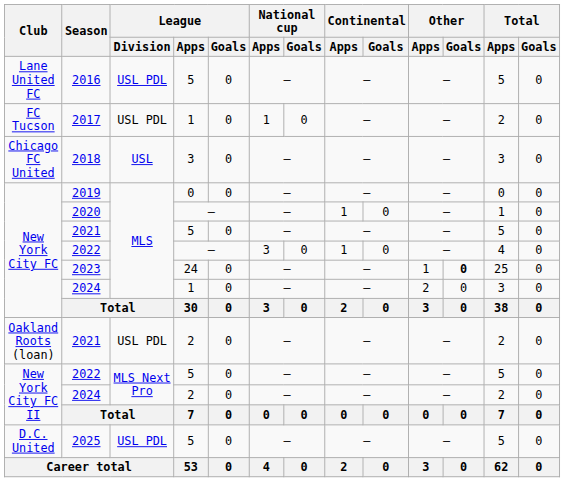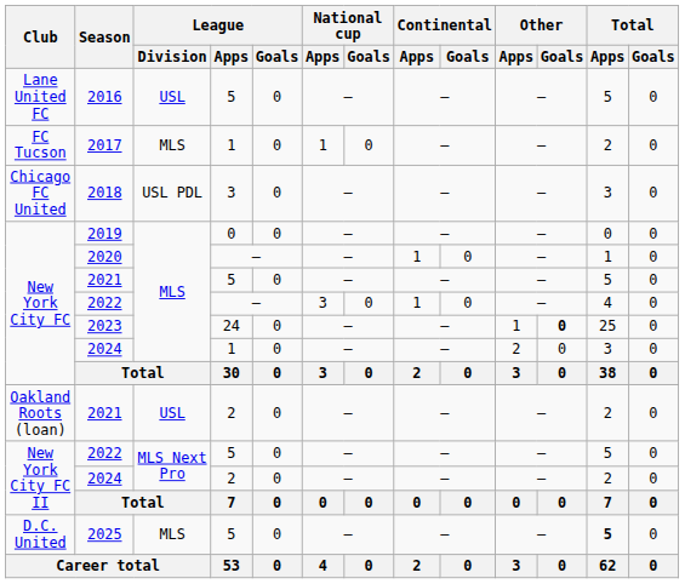2016 | League / Division: USL PDL -> USL
2017 | League / Division: USL PDL -> MLS
2018 | League / Division: USL -> USL PDL
Oakland Roots (loan) / 2021 | League / Division: USL PDL -> USL
2025 | League / Division: USL PDL -> MLS
2025 | Total / Apps: normal -> bold
